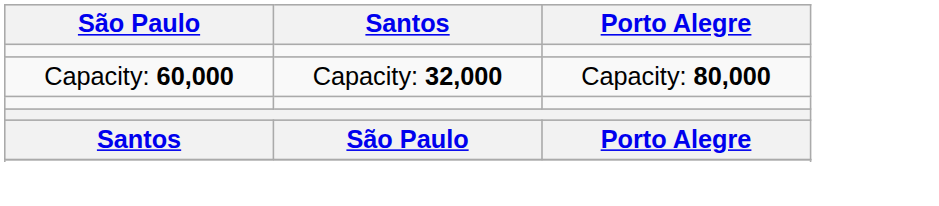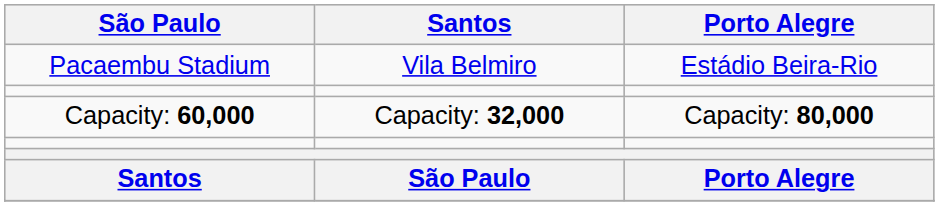+ row: Pacaembu Stadium | Vila Belmiro | Estádio Beira-Rio
